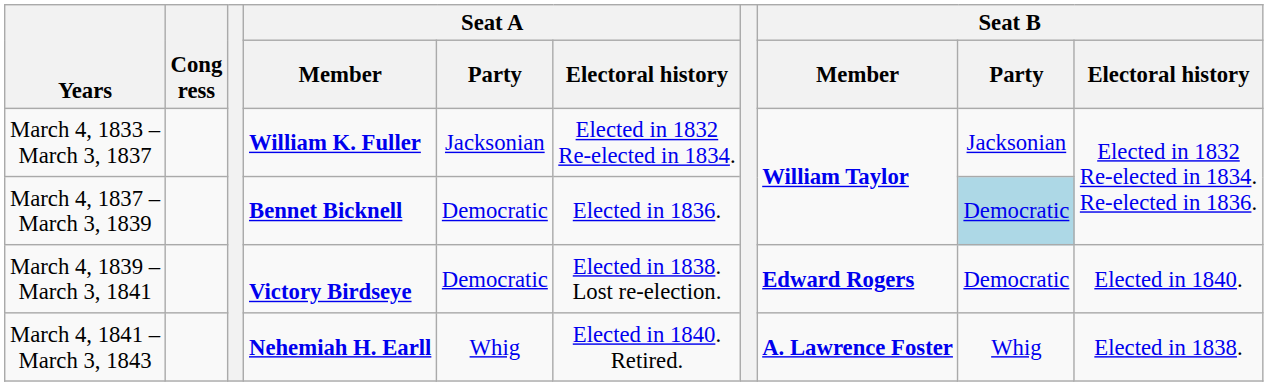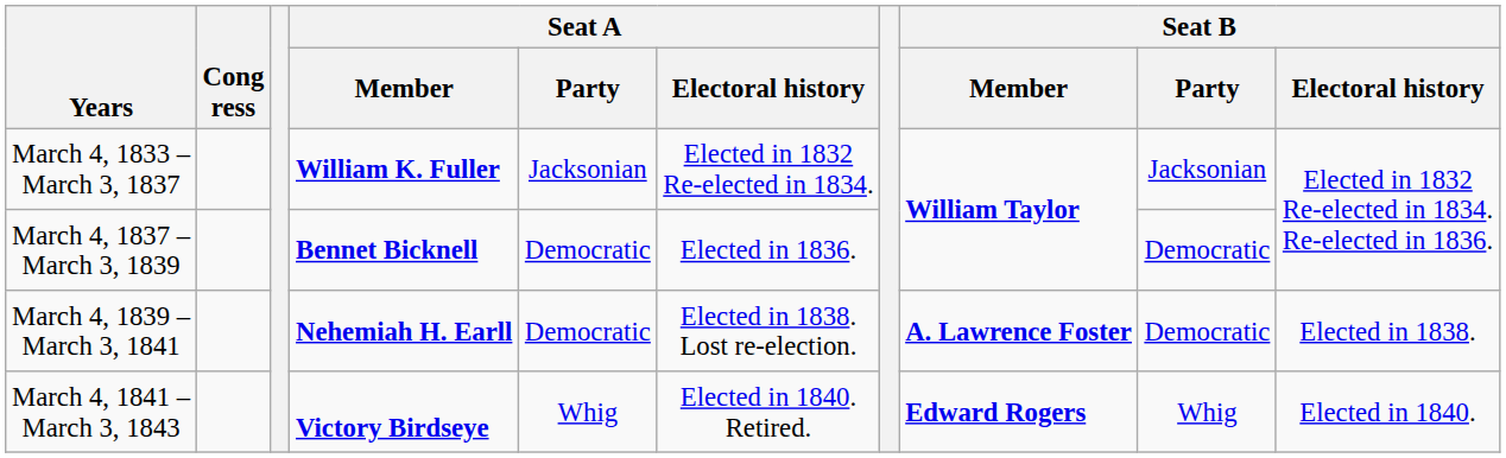March 4, 1837 – March 3, 1839 | Seat B / Party: lightblue background -> no background
March 4, 1839 – March 3, 1841 | Seat A / Member: Victory Birdseye -> Nehemiah H. Earll
March 4, 1839 – March 3, 1841 | Seat B / Member: Edward Rogers -> A. Lawrence Foster
March 4, 1839 – March 3, 1841 | Seat B / Electoral history: Elected in 1840. -> Elected in 1838.
March 4, 1841 – March 3, 1843 | Seat A / Member: Nehemiah H. Earll -> Victory Birdseye
March 4, 1841 – March 3, 1843 | Seat B / Member: A. Lawrence Foster -> Edward Rogers
March 4, 1841 – March 3, 1843 | Seat B / Electoral history: Elected in 1838. -> Elected in 1840.
